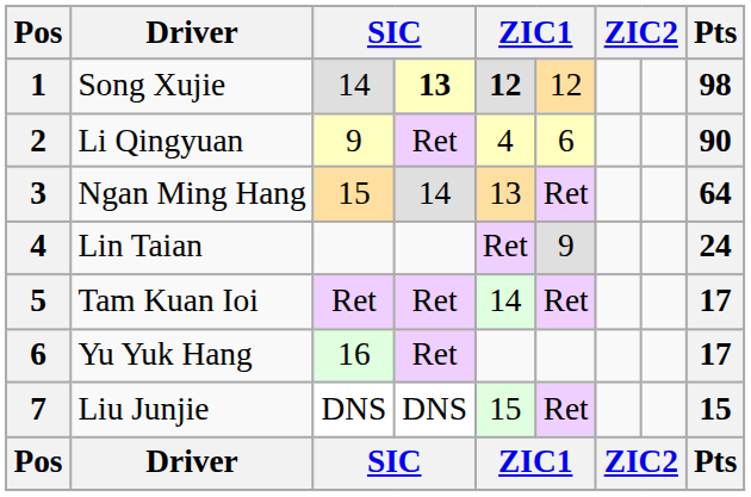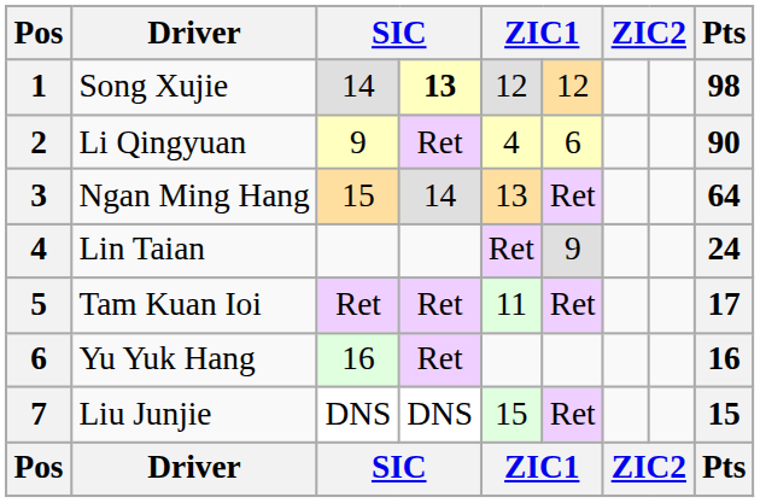Song Xujie | column 5: bold -> normal
Tam Kuan Ioi | column 5: 14 -> 11
Yu Yuk Hang | Pts: 17 -> 16
